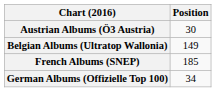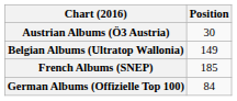German Albums (Offizielle Top 100) | Position: 34 -> 84
